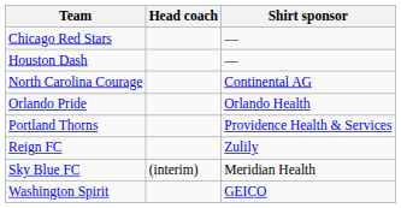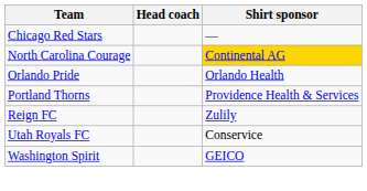- row: Houston Dash | —
North Carolina Courage | Shirt sponsor: no background -> gold background
- row: Sky Blue FC | (interim) | Meridian Health
+ row: Utah Royals FC | Conservice
